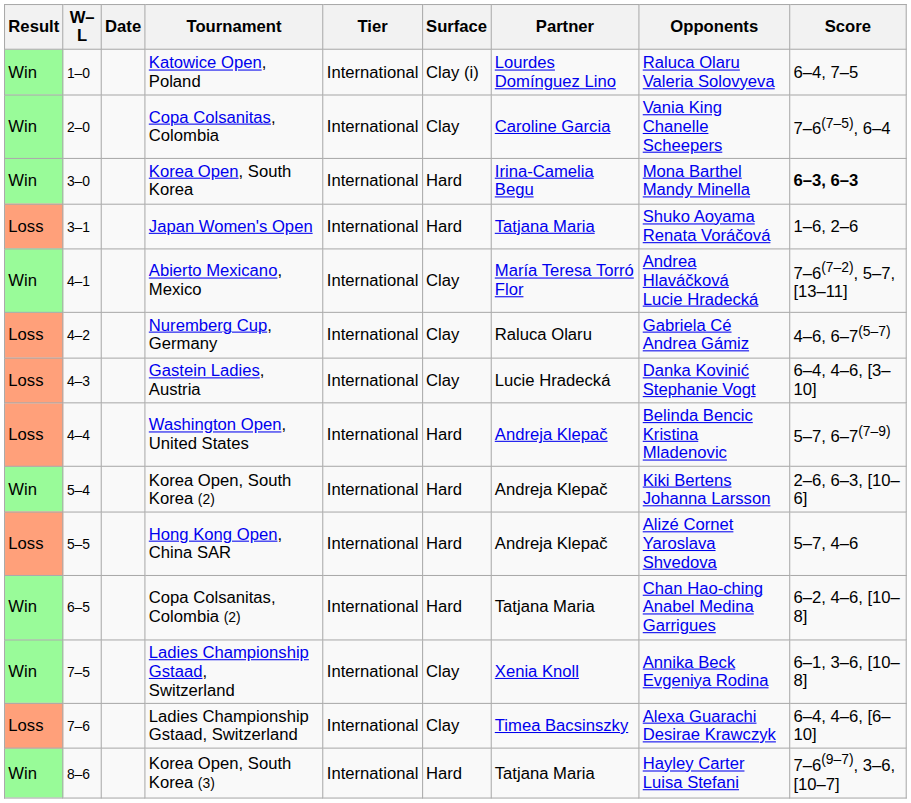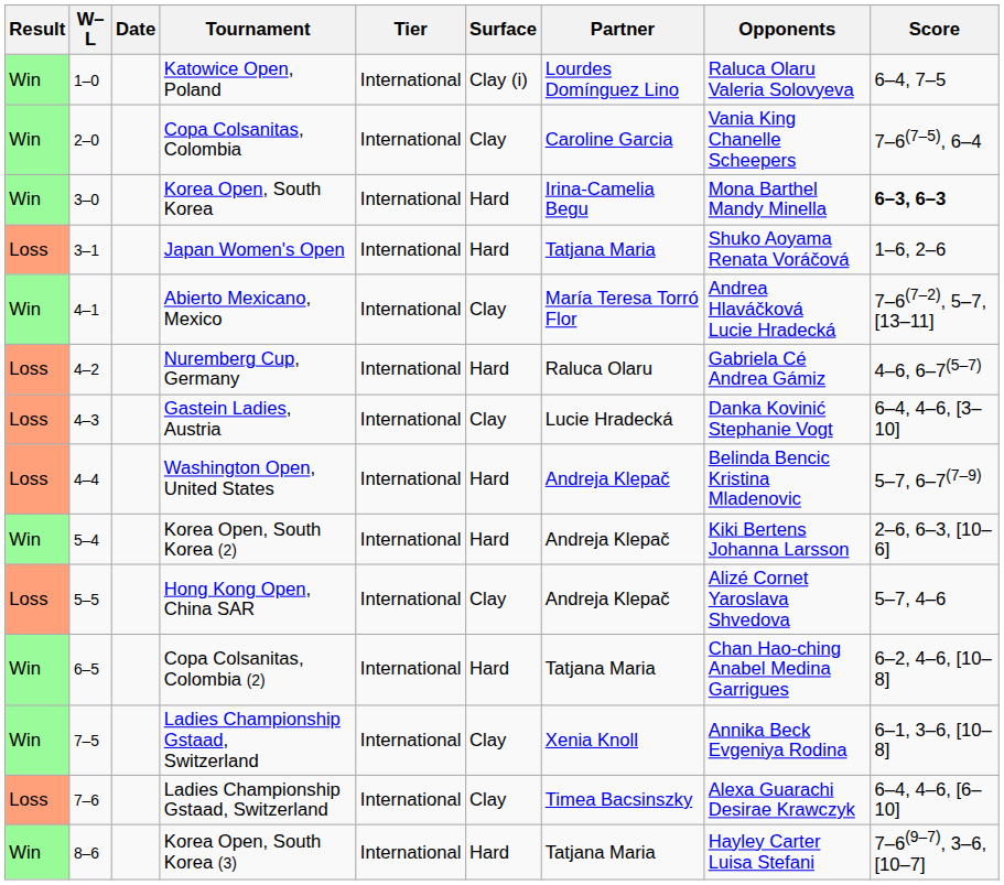Nuremberg Cup, Germany | Surface: Clay -> Hard
Hong Kong Open, China SAR | Surface: Hard -> Clay
